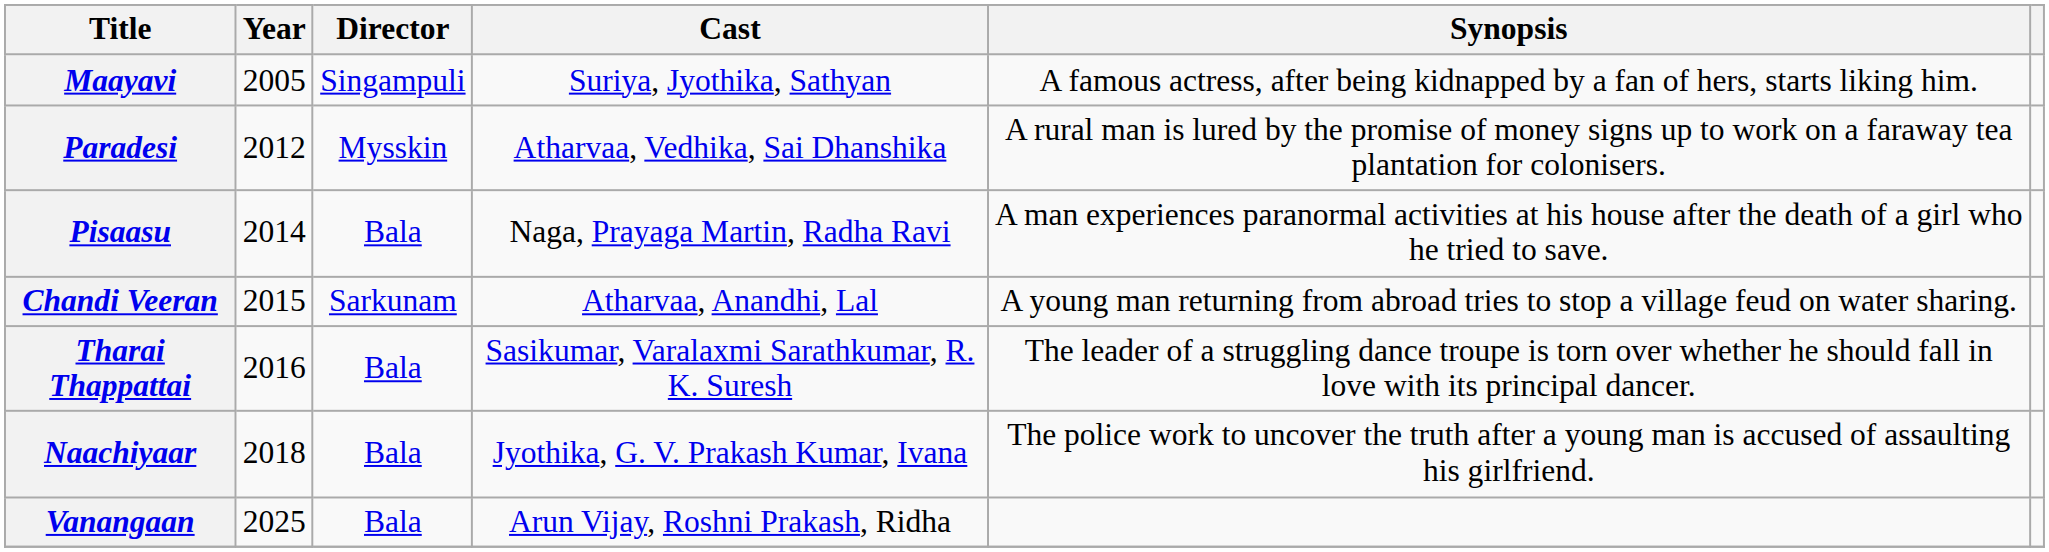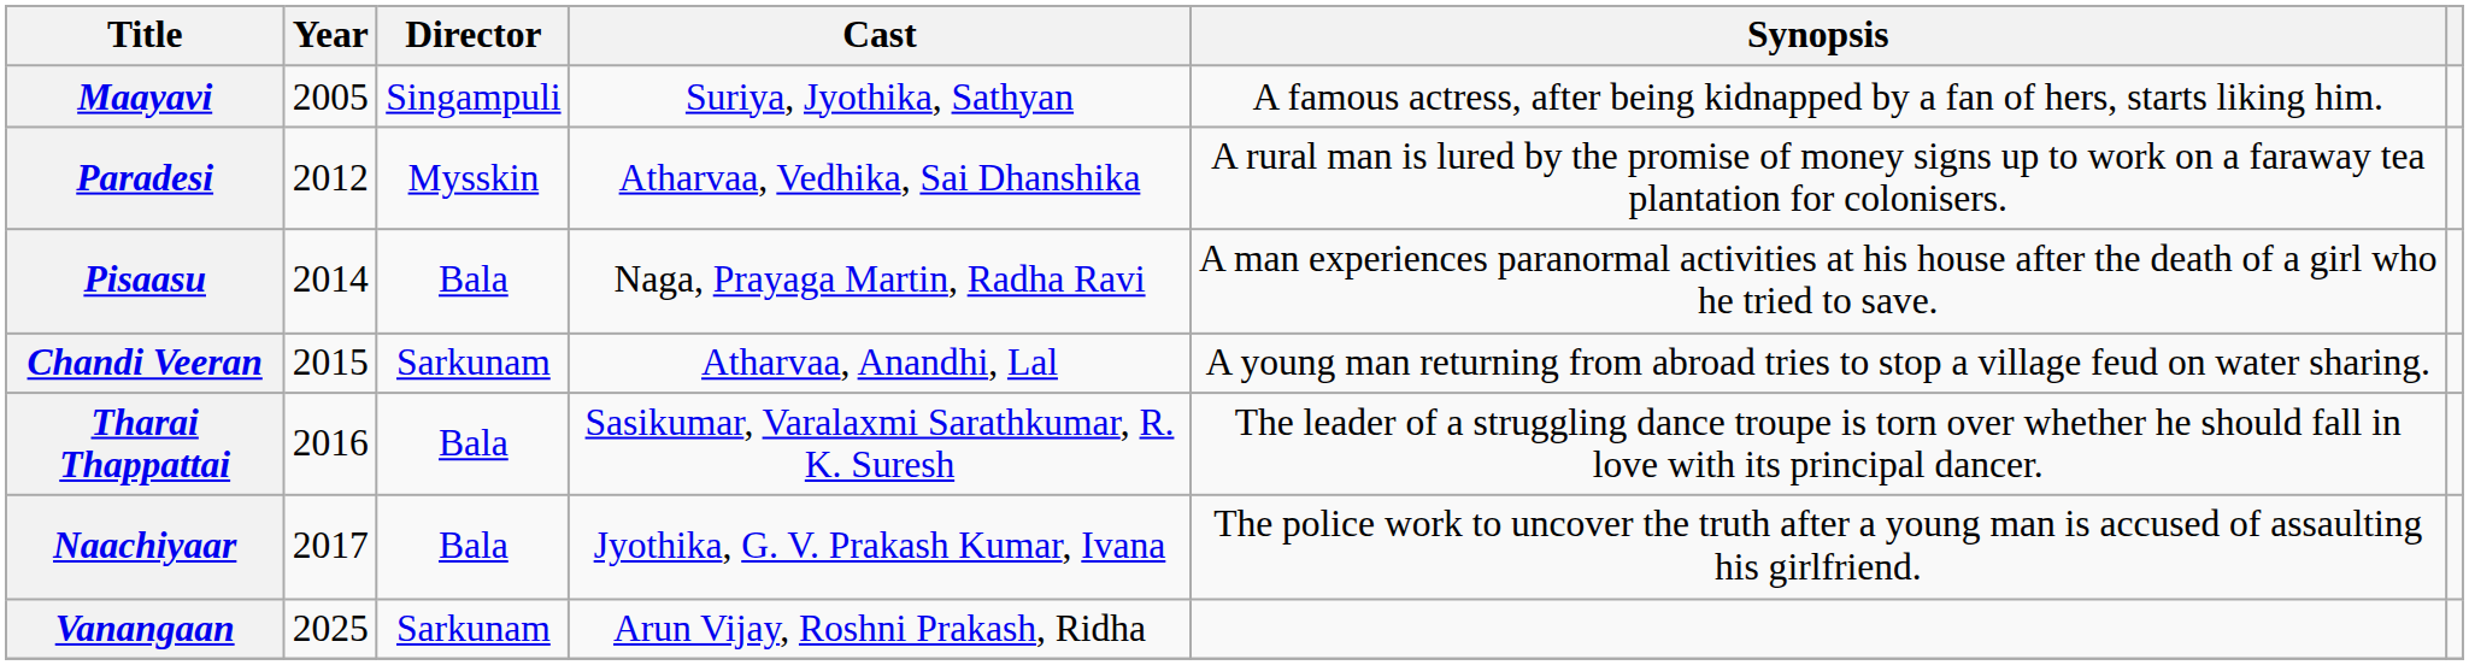Naachiyaar | Year: 2018 -> 2017
Vanangaan | Director: Bala -> Sarkunam
